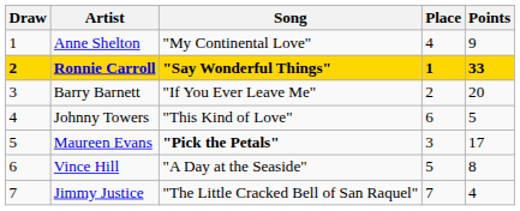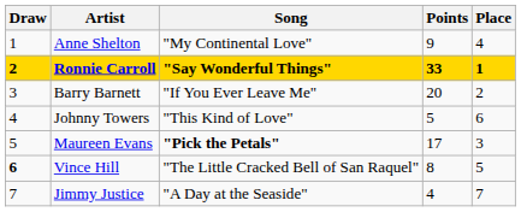columns swapped: Place <-> Points
Vince Hill | Draw: normal -> bold
Vince Hill | Song: "A Day at the Seaside" -> "The Little Cracked Bell of San Raquel"
Jimmy Justice | Song: "The Little Cracked Bell of San Raquel" -> "A Day at the Seaside"
